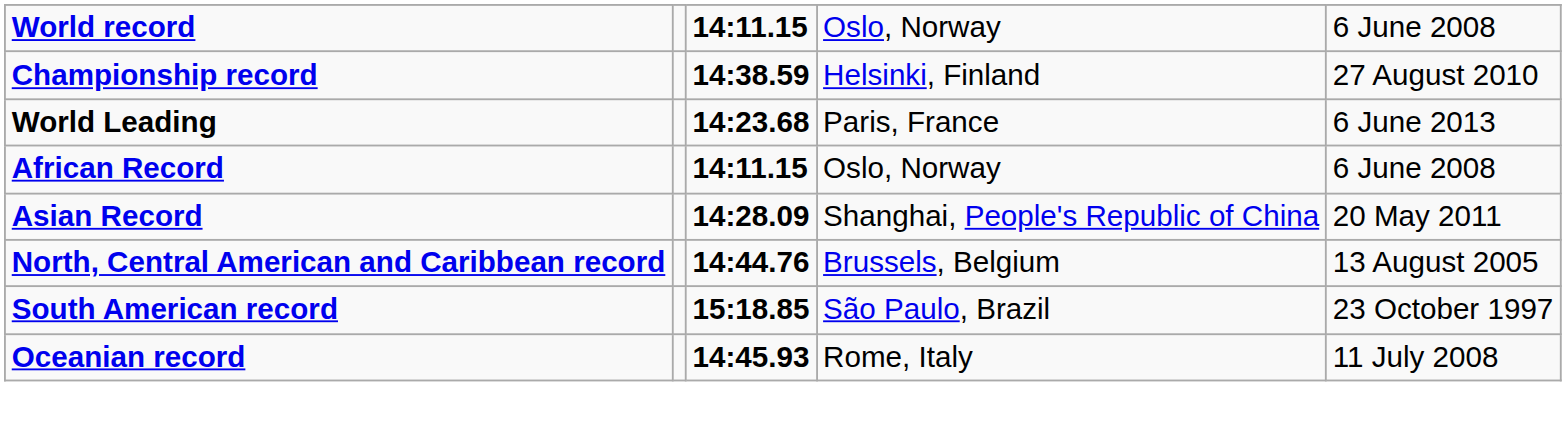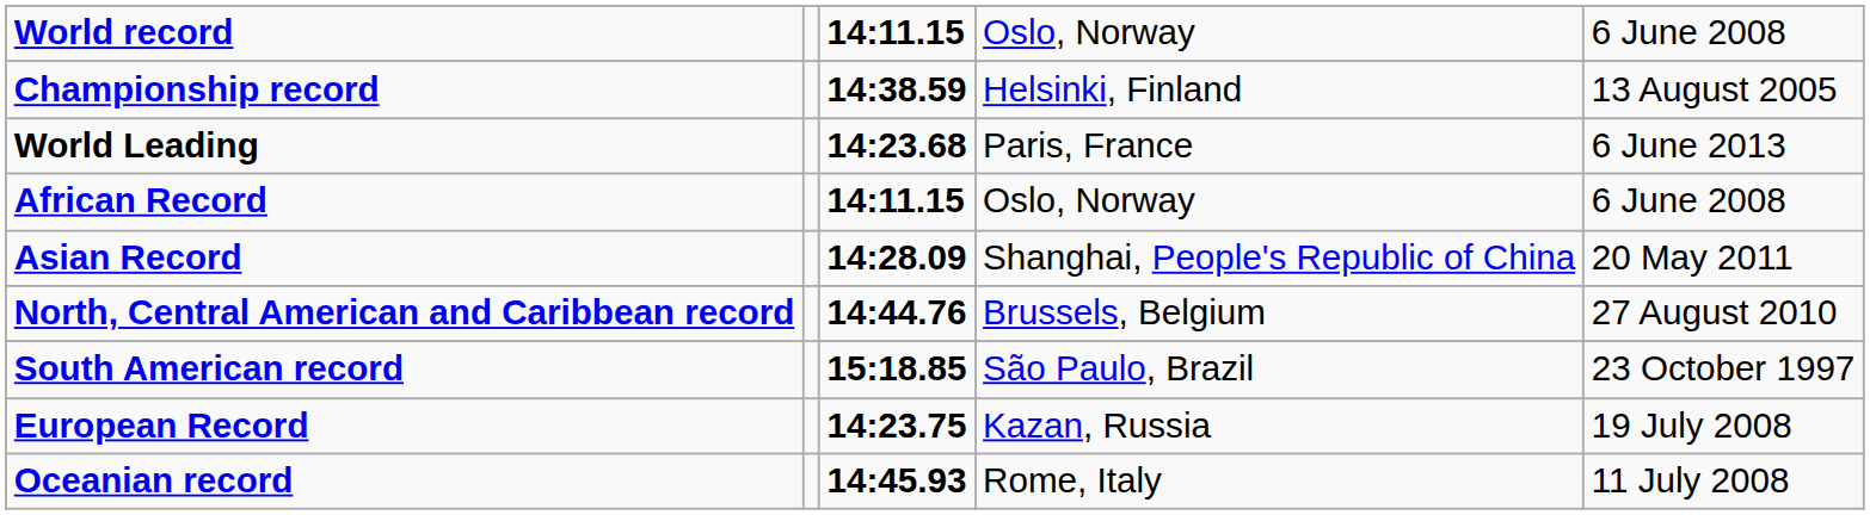Championship record | column 5: 27 August 2010 -> 13 August 2005
North, Central American and Caribbean record | column 5: 13 August 2005 -> 27 August 2010
+ row: European Record | 14:23.75 | Kazan, Russia | 19 July 2008
